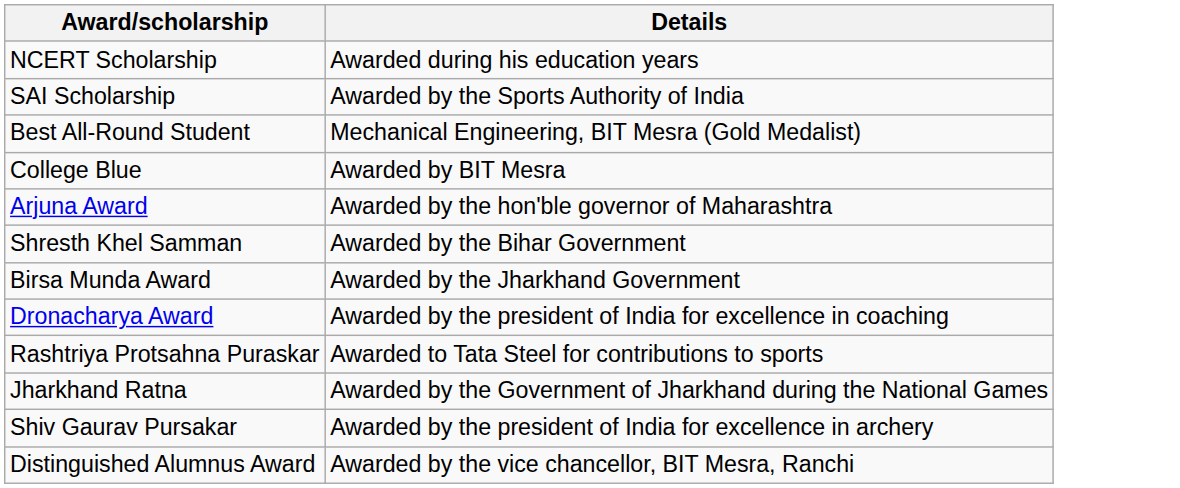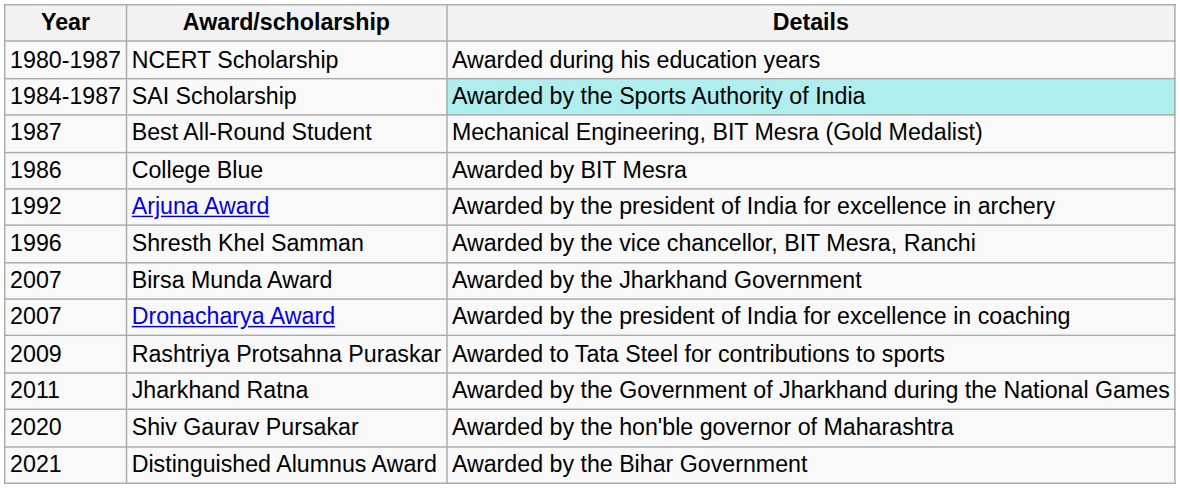+ column: Year | 1980-1987 | 1984-1987 | 1987 | 1986 | 1992 | 1996 | 2007 | 2007 | 2009 | 2011 | 2020 | 2021
SAI Scholarship | Details: no background -> paleturquoise background
Arjuna Award | Details: Awarded by the hon'ble governor of Maharashtra -> Awarded by the president of India for excellence in archery
Shresth Khel Samman | Details: Awarded by the Bihar Government -> Awarded by the vice chancellor, BIT Mesra, Ranchi
Shiv Gaurav Pursakar | Details: Awarded by the president of India for excellence in archery -> Awarded by the hon'ble governor of Maharashtra
Distinguished Alumnus Award | Details: Awarded by the vice chancellor, BIT Mesra, Ranchi -> Awarded by the Bihar Government
